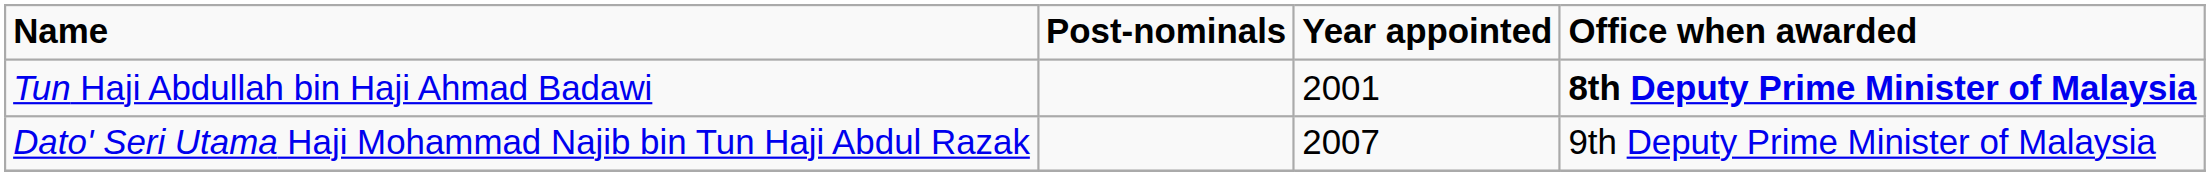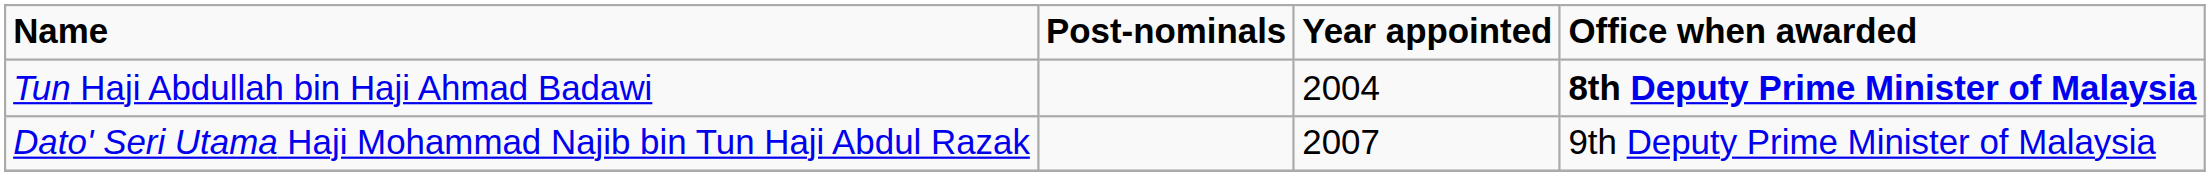Tun Haji Abdullah bin Haji Ahmad Badawi | Year appointed: 2001 -> 2004
